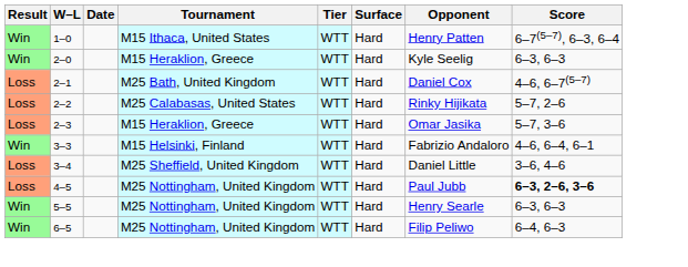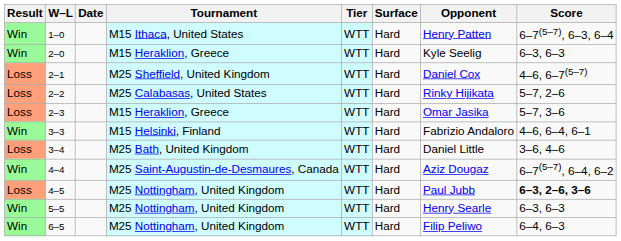2–1 | Tournament: M25 Bath, United Kingdom -> M25 Sheffield, United Kingdom
3–4 | Tournament: M25 Sheffield, United Kingdom -> M25 Bath, United Kingdom
+ row: Win | 4–4 | M25 Saint-Augustin-de-Desmaures, Canada | WTT | Hard | Aziz Dougaz | 6–7(5–7), 6–4, 6–2
